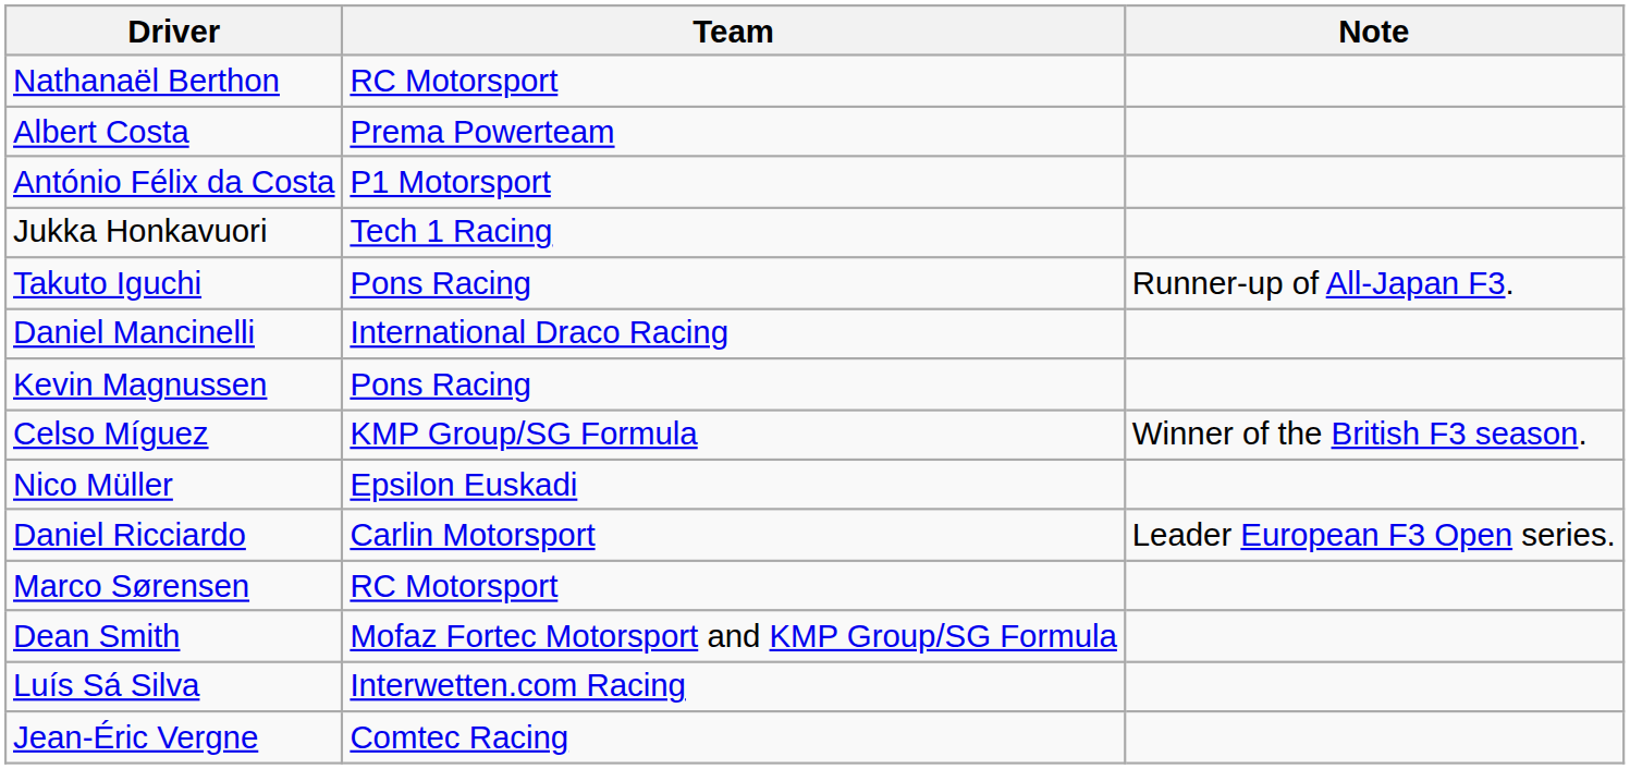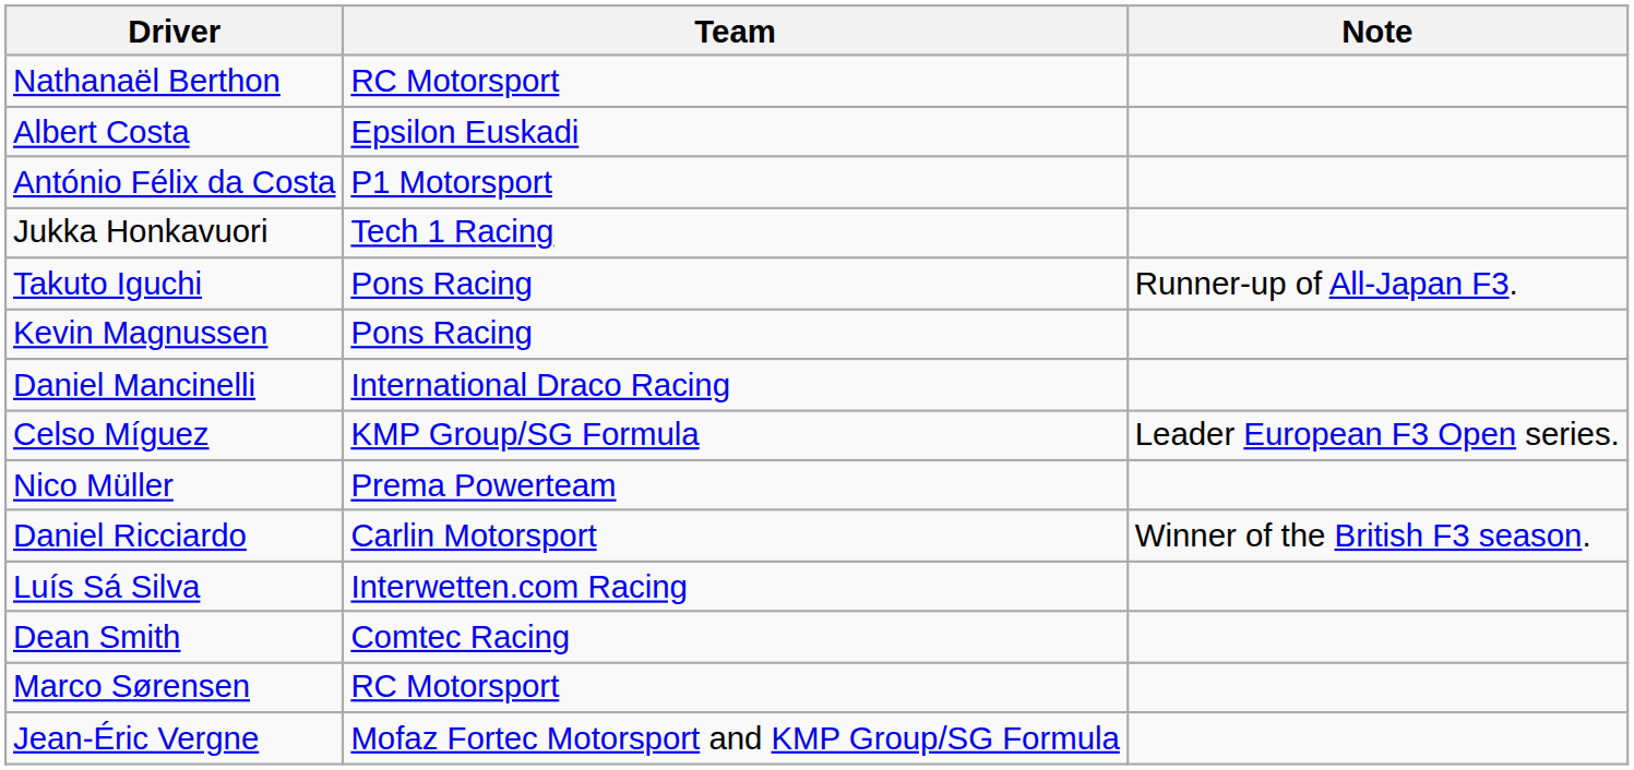Albert Costa | Team: Prema Powerteam -> Epsilon Euskadi
rows swapped: Kevin Magnussen <-> Daniel Mancinelli
Celso Míguez | Note: Winner of the British F3 season. -> Leader European F3 Open series.
Nico Müller | Team: Epsilon Euskadi -> Prema Powerteam
Daniel Ricciardo | Note: Leader European F3 Open series. -> Winner of the British F3 season.
rows swapped: Luís Sá Silva <-> Marco Sørensen
Dean Smith | Team: Mofaz Fortec Motorsport and KMP Group/SG Formula -> Comtec Racing
Jean-Éric Vergne | Team: Comtec Racing -> Mofaz Fortec Motorsport and KMP Group/SG Formula
